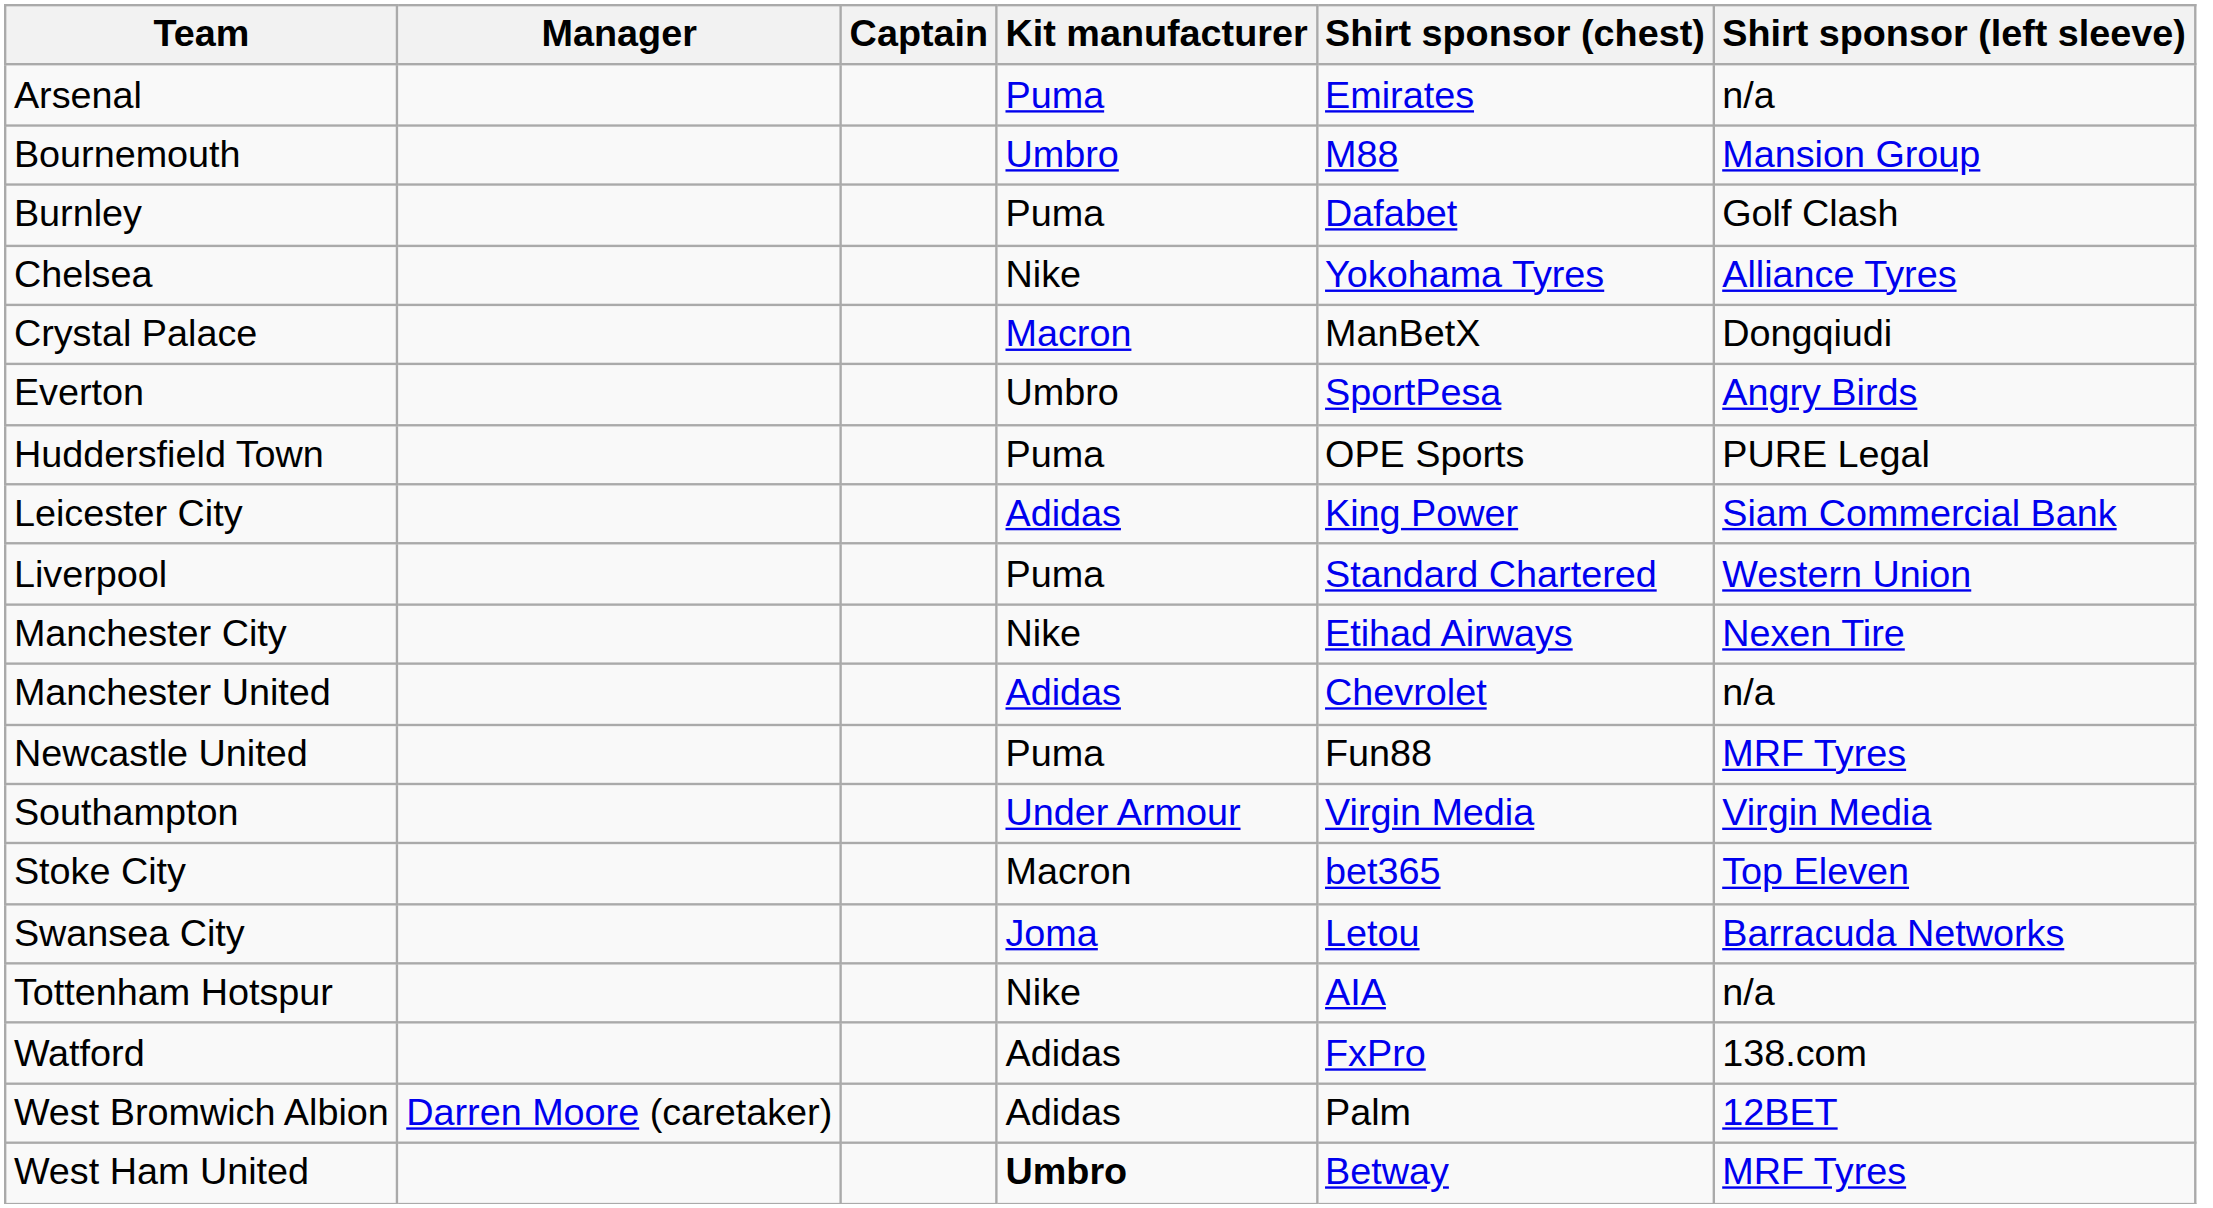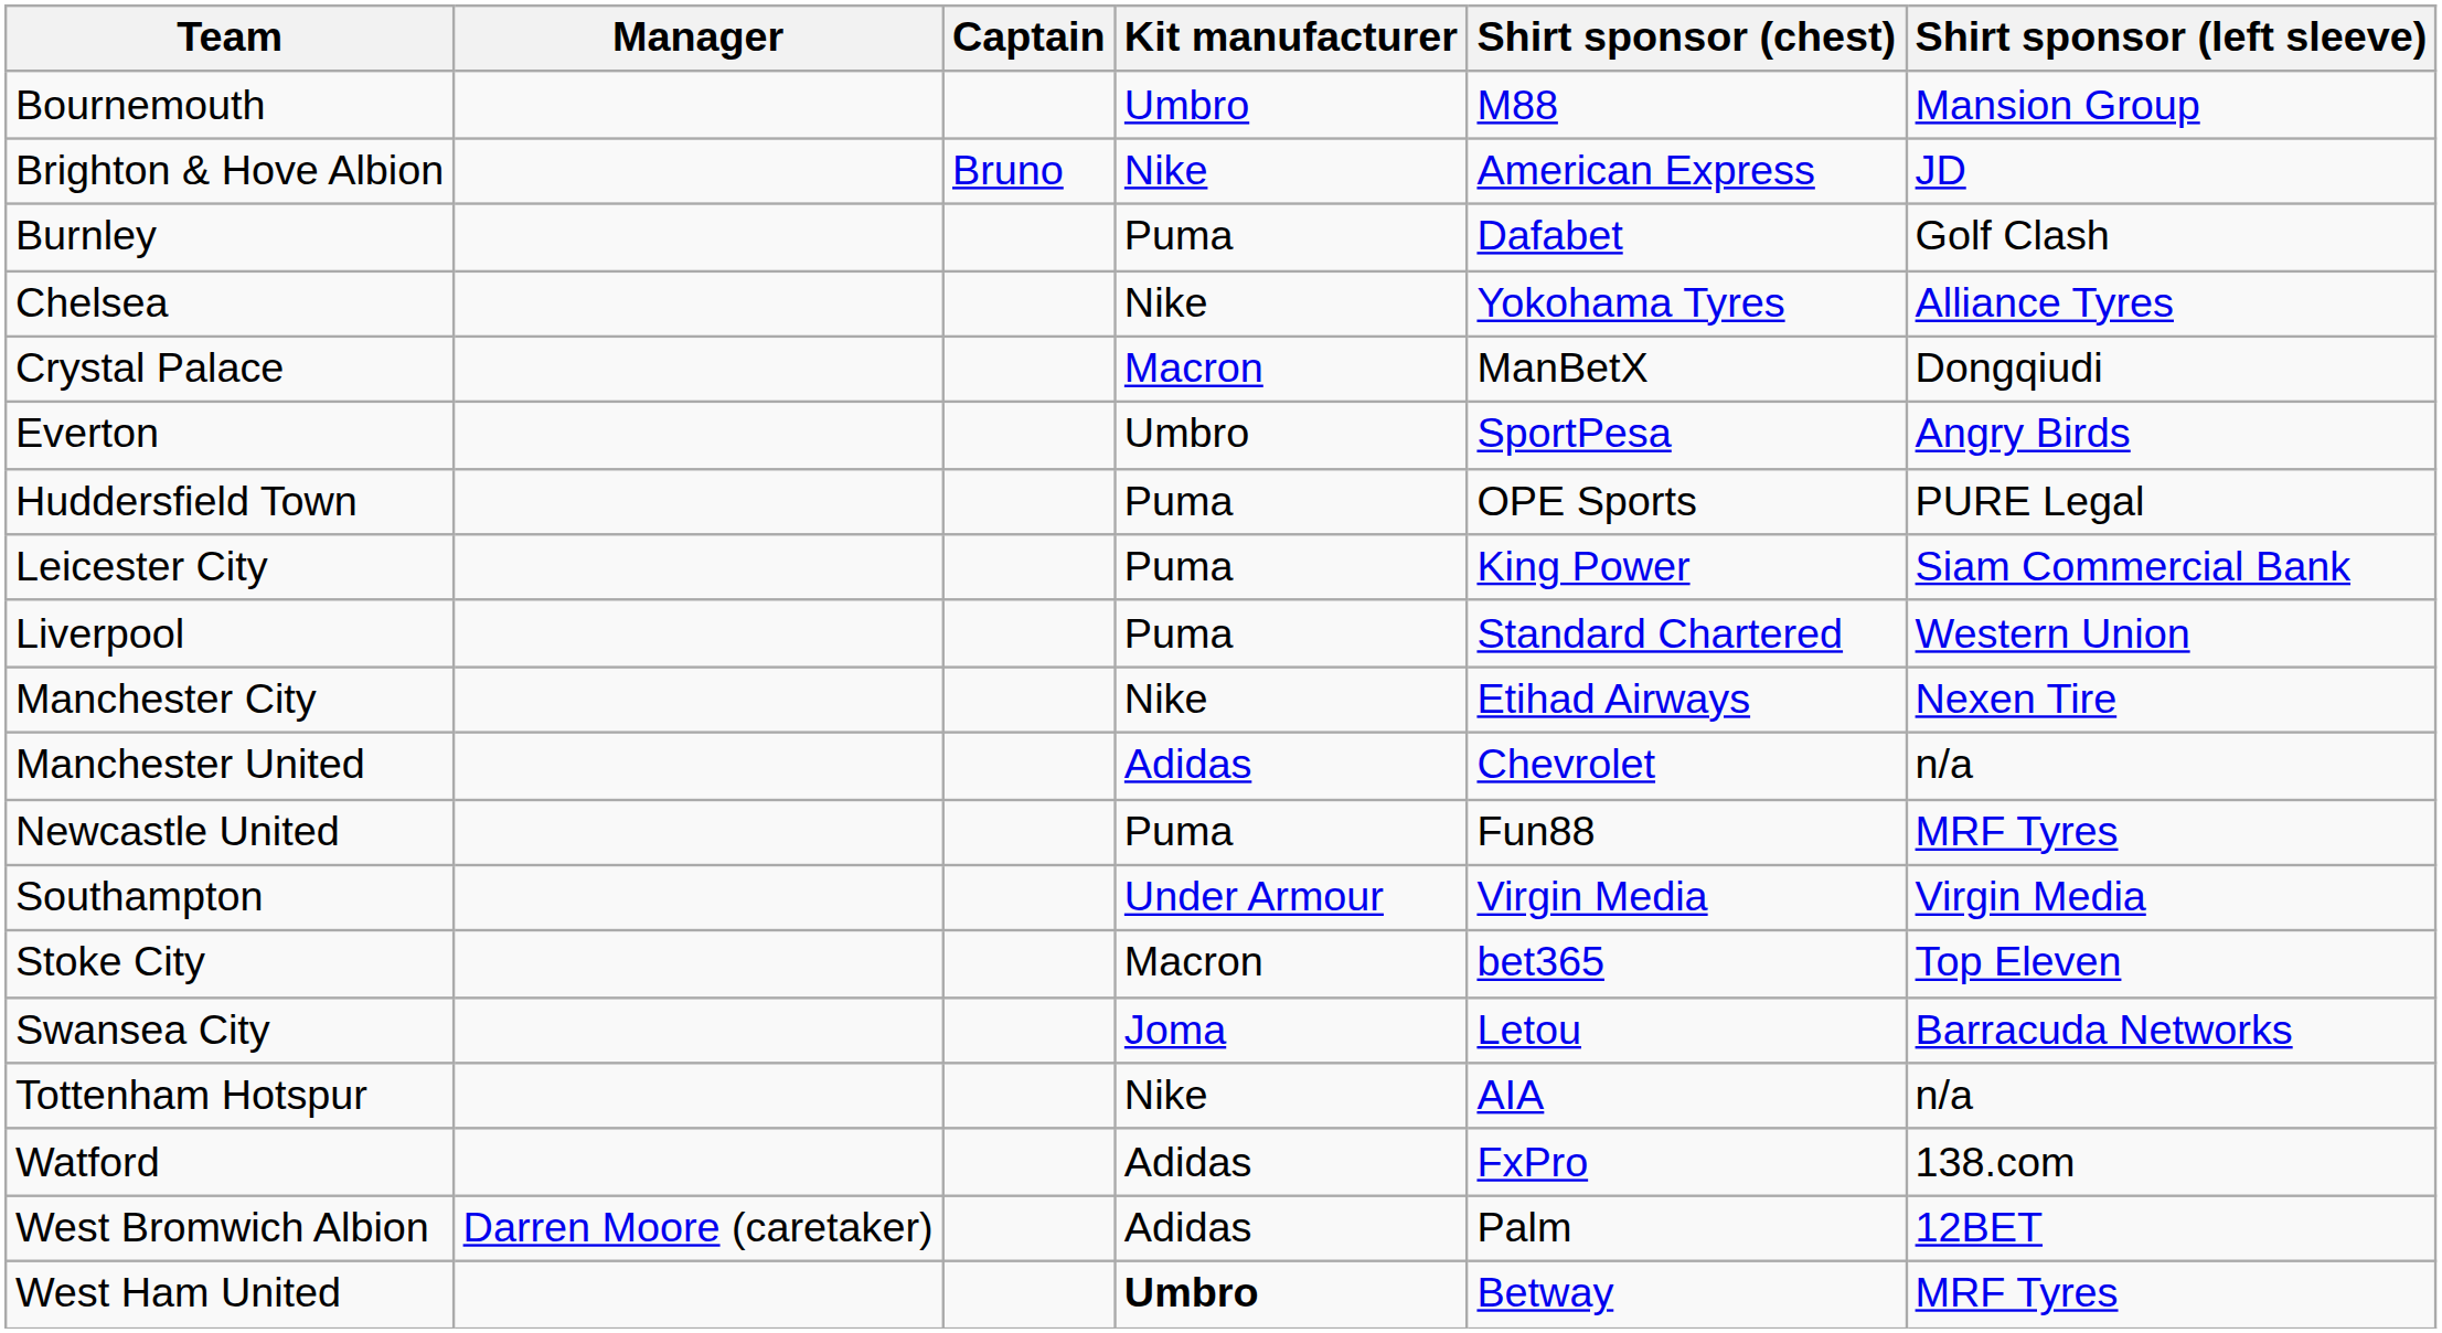- row: Arsenal | Puma | Emirates | n/a
+ row: Brighton & Hove Albion | Bruno | Nike | American Express | JD
Leicester City | Kit manufacturer: Adidas -> Puma
